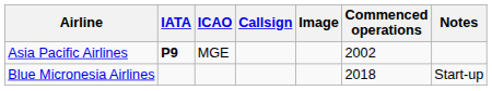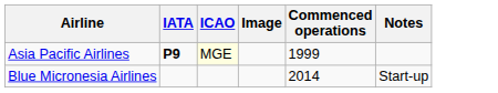- column: Callsign
Asia Pacific Airlines | ICAO: no background -> lightyellow background
Asia Pacific Airlines | Commenced operations: 2002 -> 1999
Blue Micronesia Airlines | Commenced operations: 2018 -> 2014
